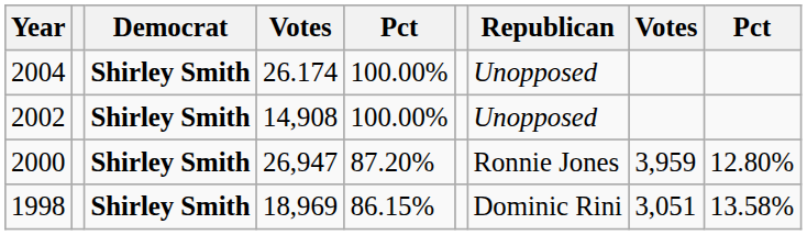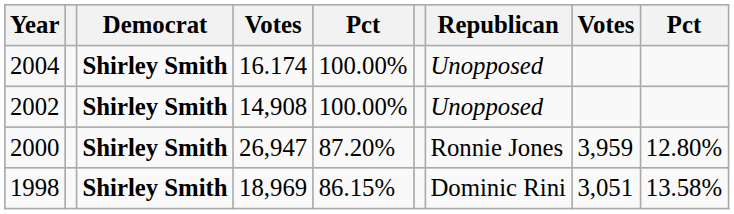2004 | column 4: 26.174 -> 16.174
